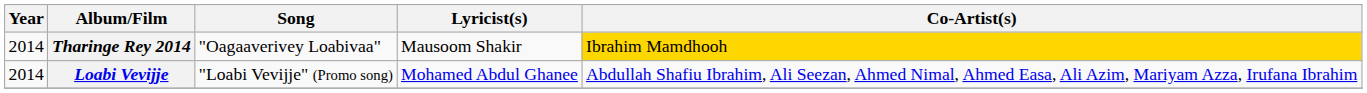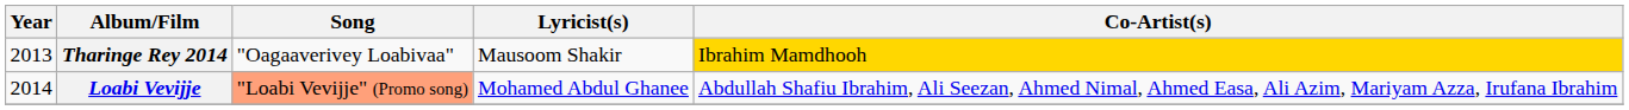Tharinge Rey 2014 | Year: 2014 -> 2013
Loabi Vevijje | Song: no background -> lightsalmon background
